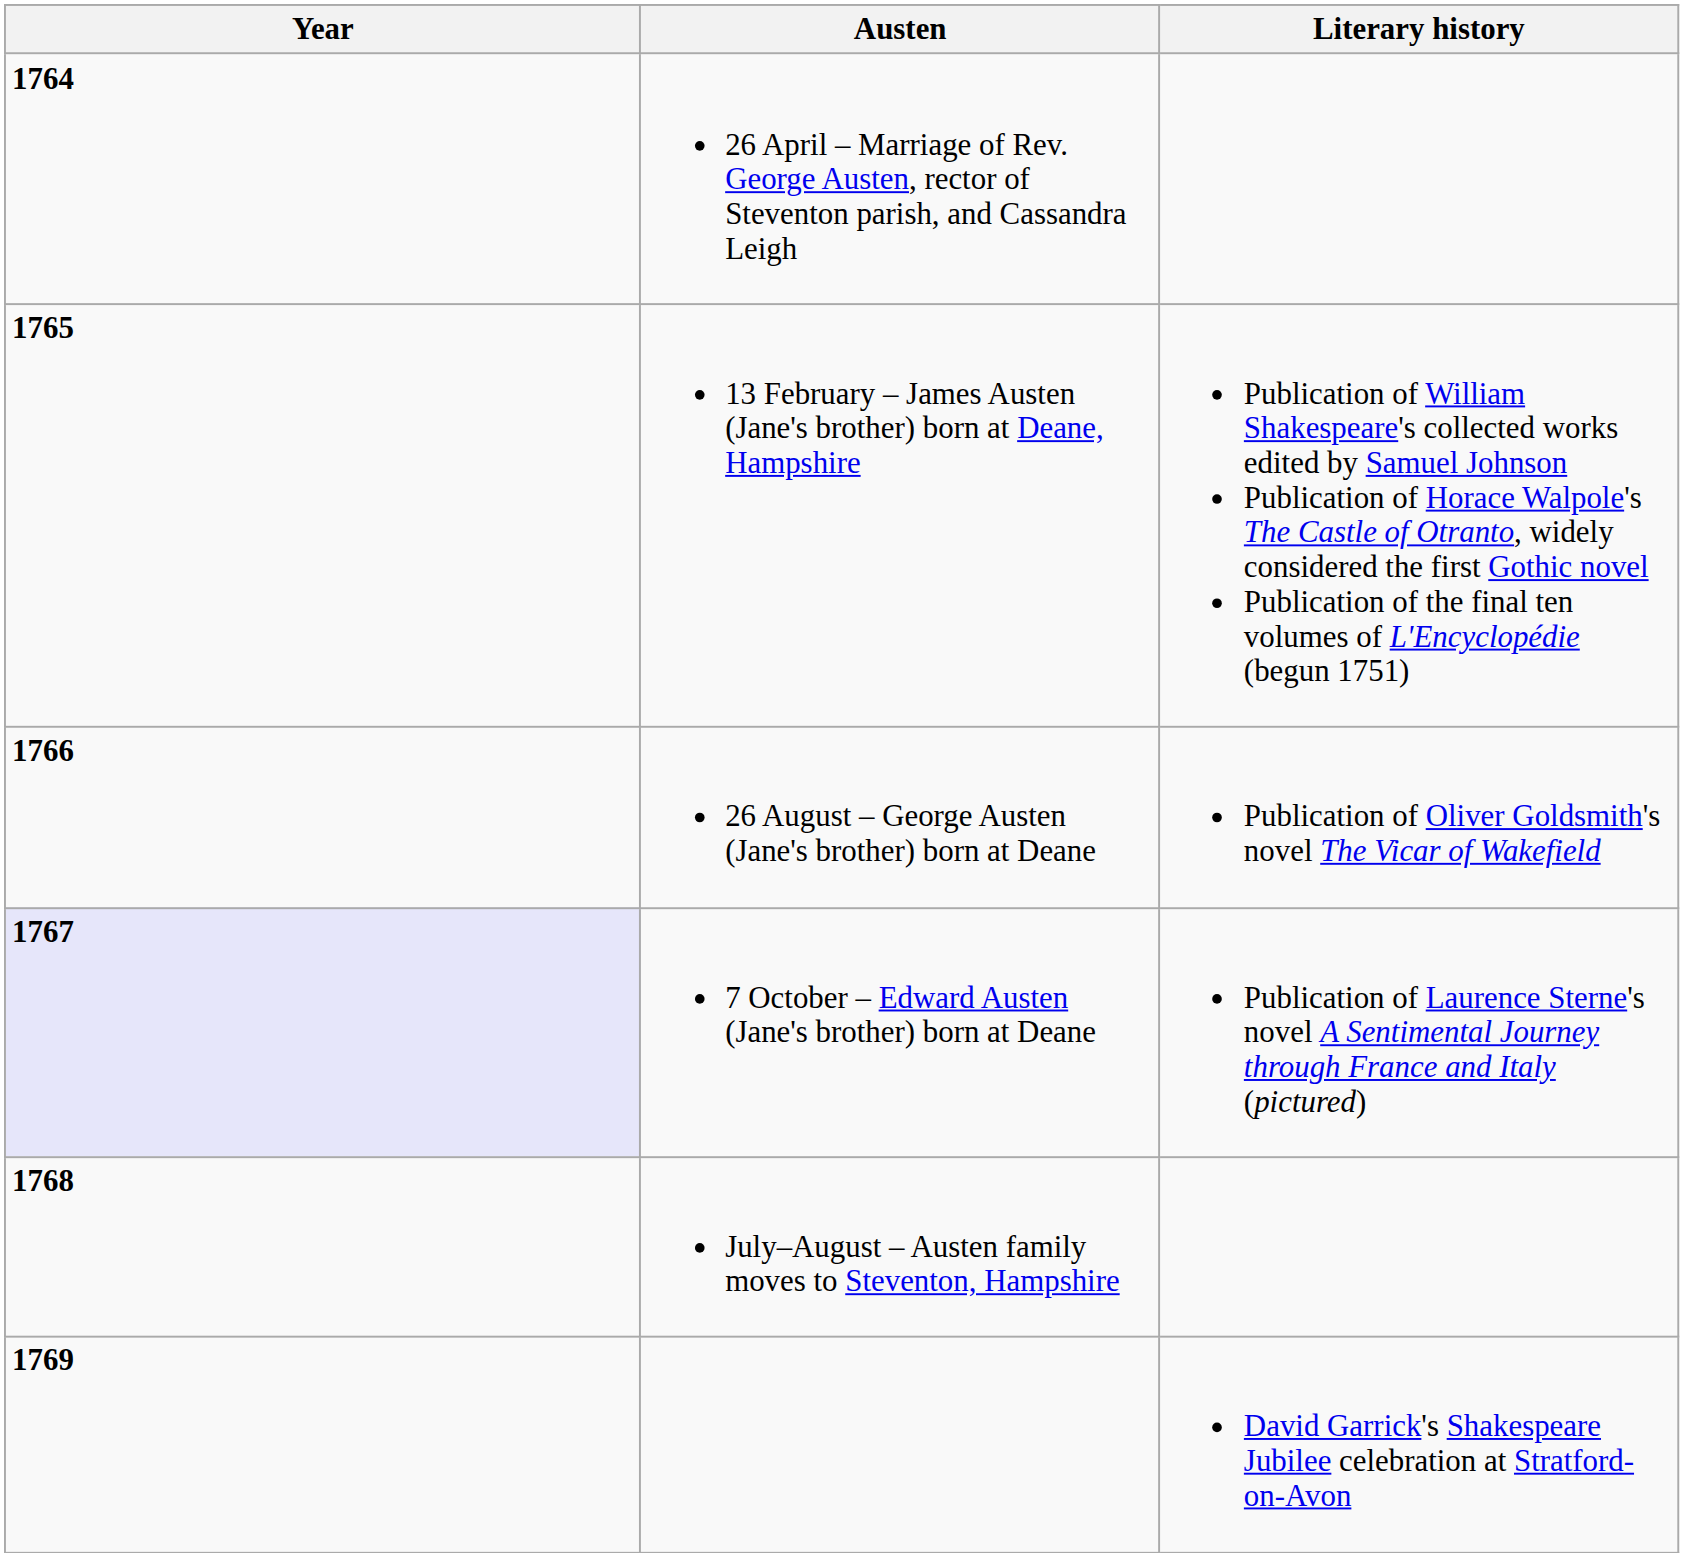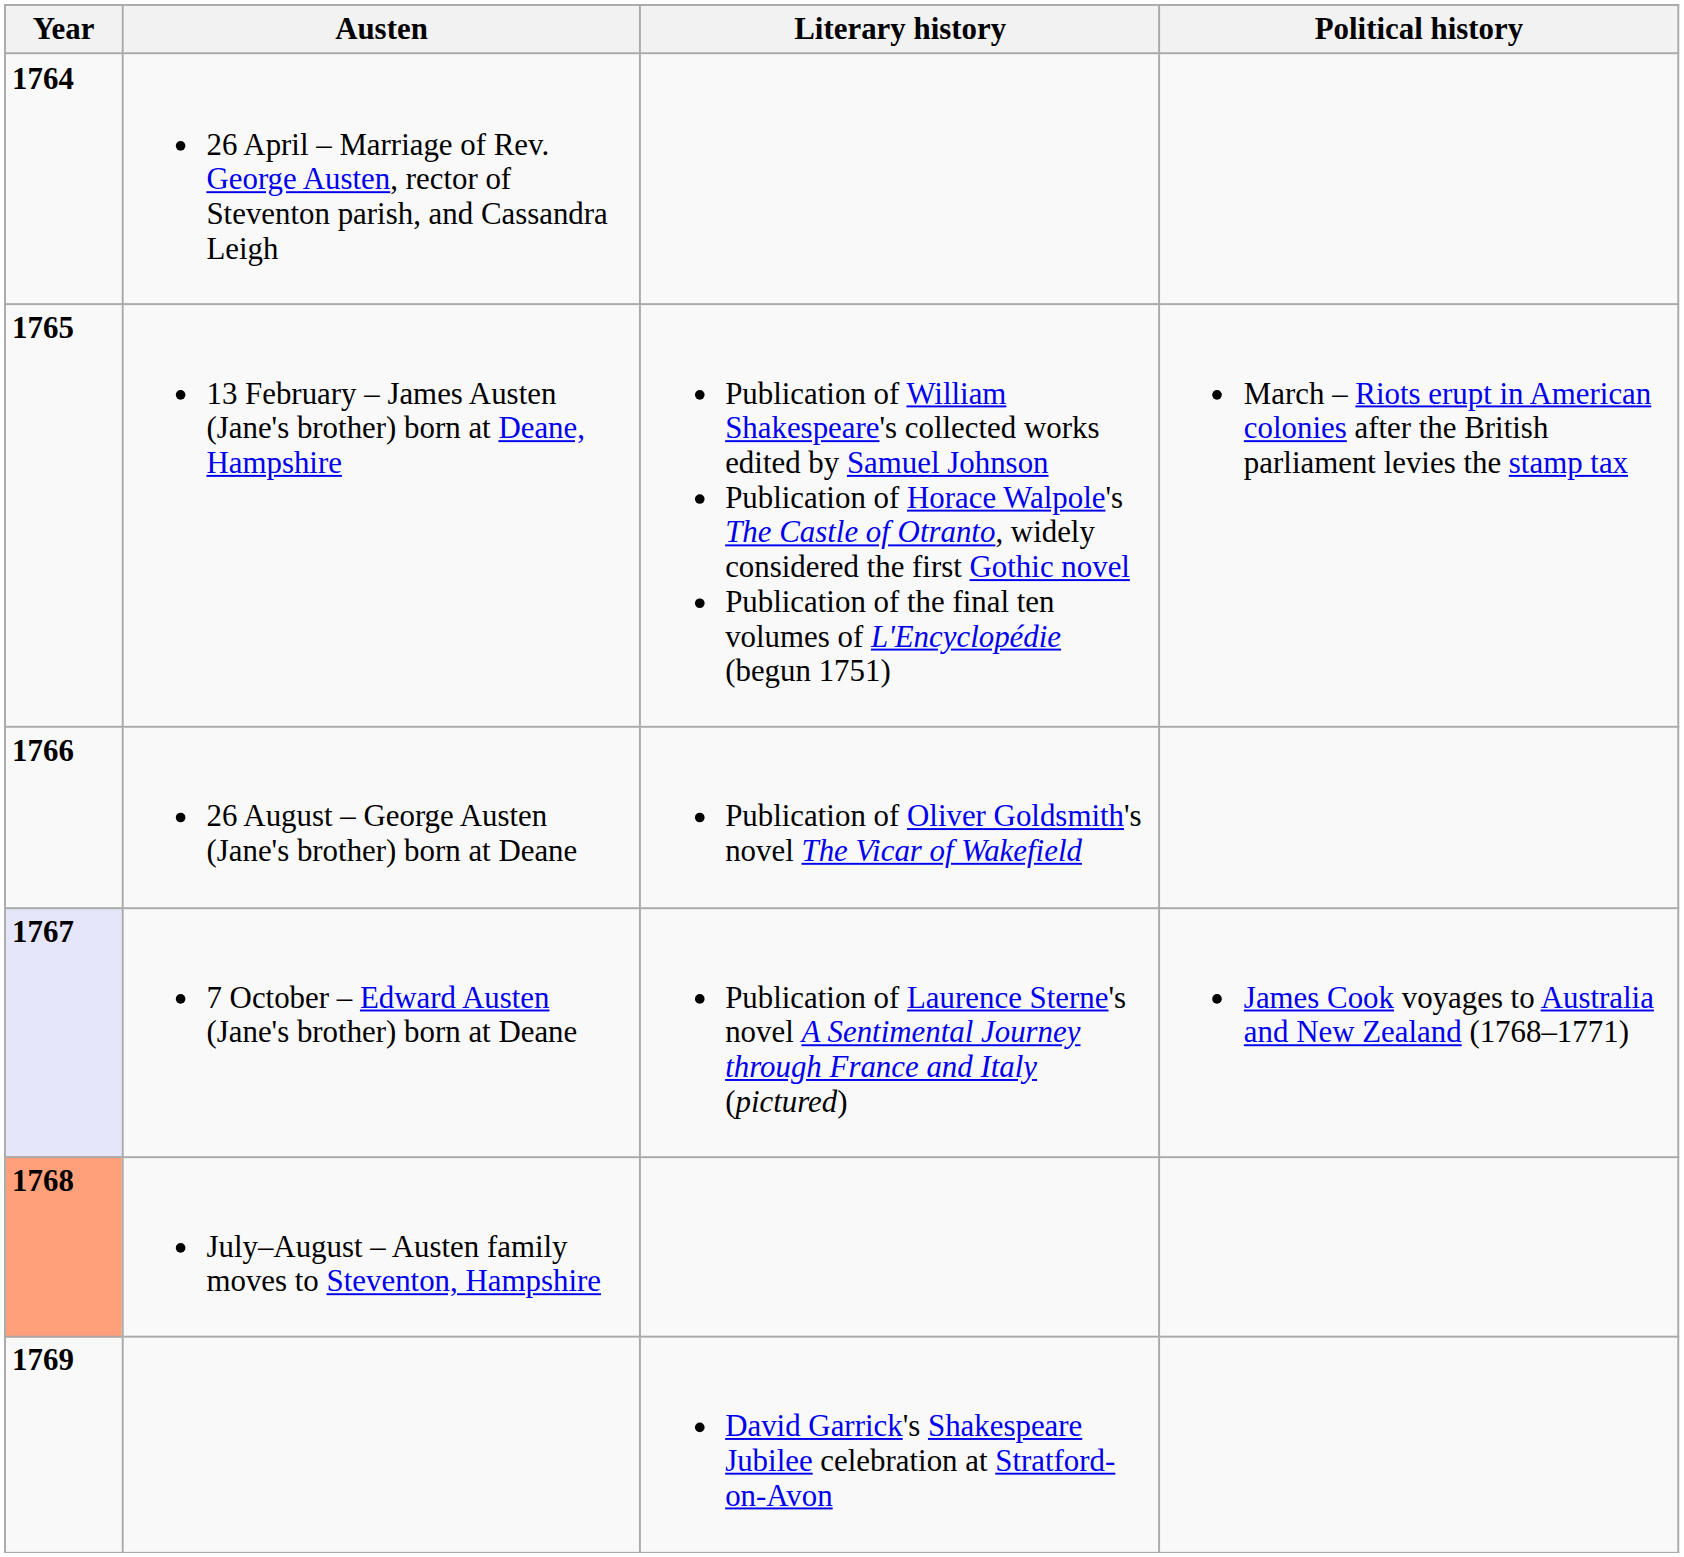+ column: Political history | March – Riots erupt in American colonies after the British parliament levies the stamp tax | James Cook voyages to Australia and New Zealand (1768–1771)
July–August – Austen family moves to Steventon, Hampshire | Year: no background -> lightsalmon background
